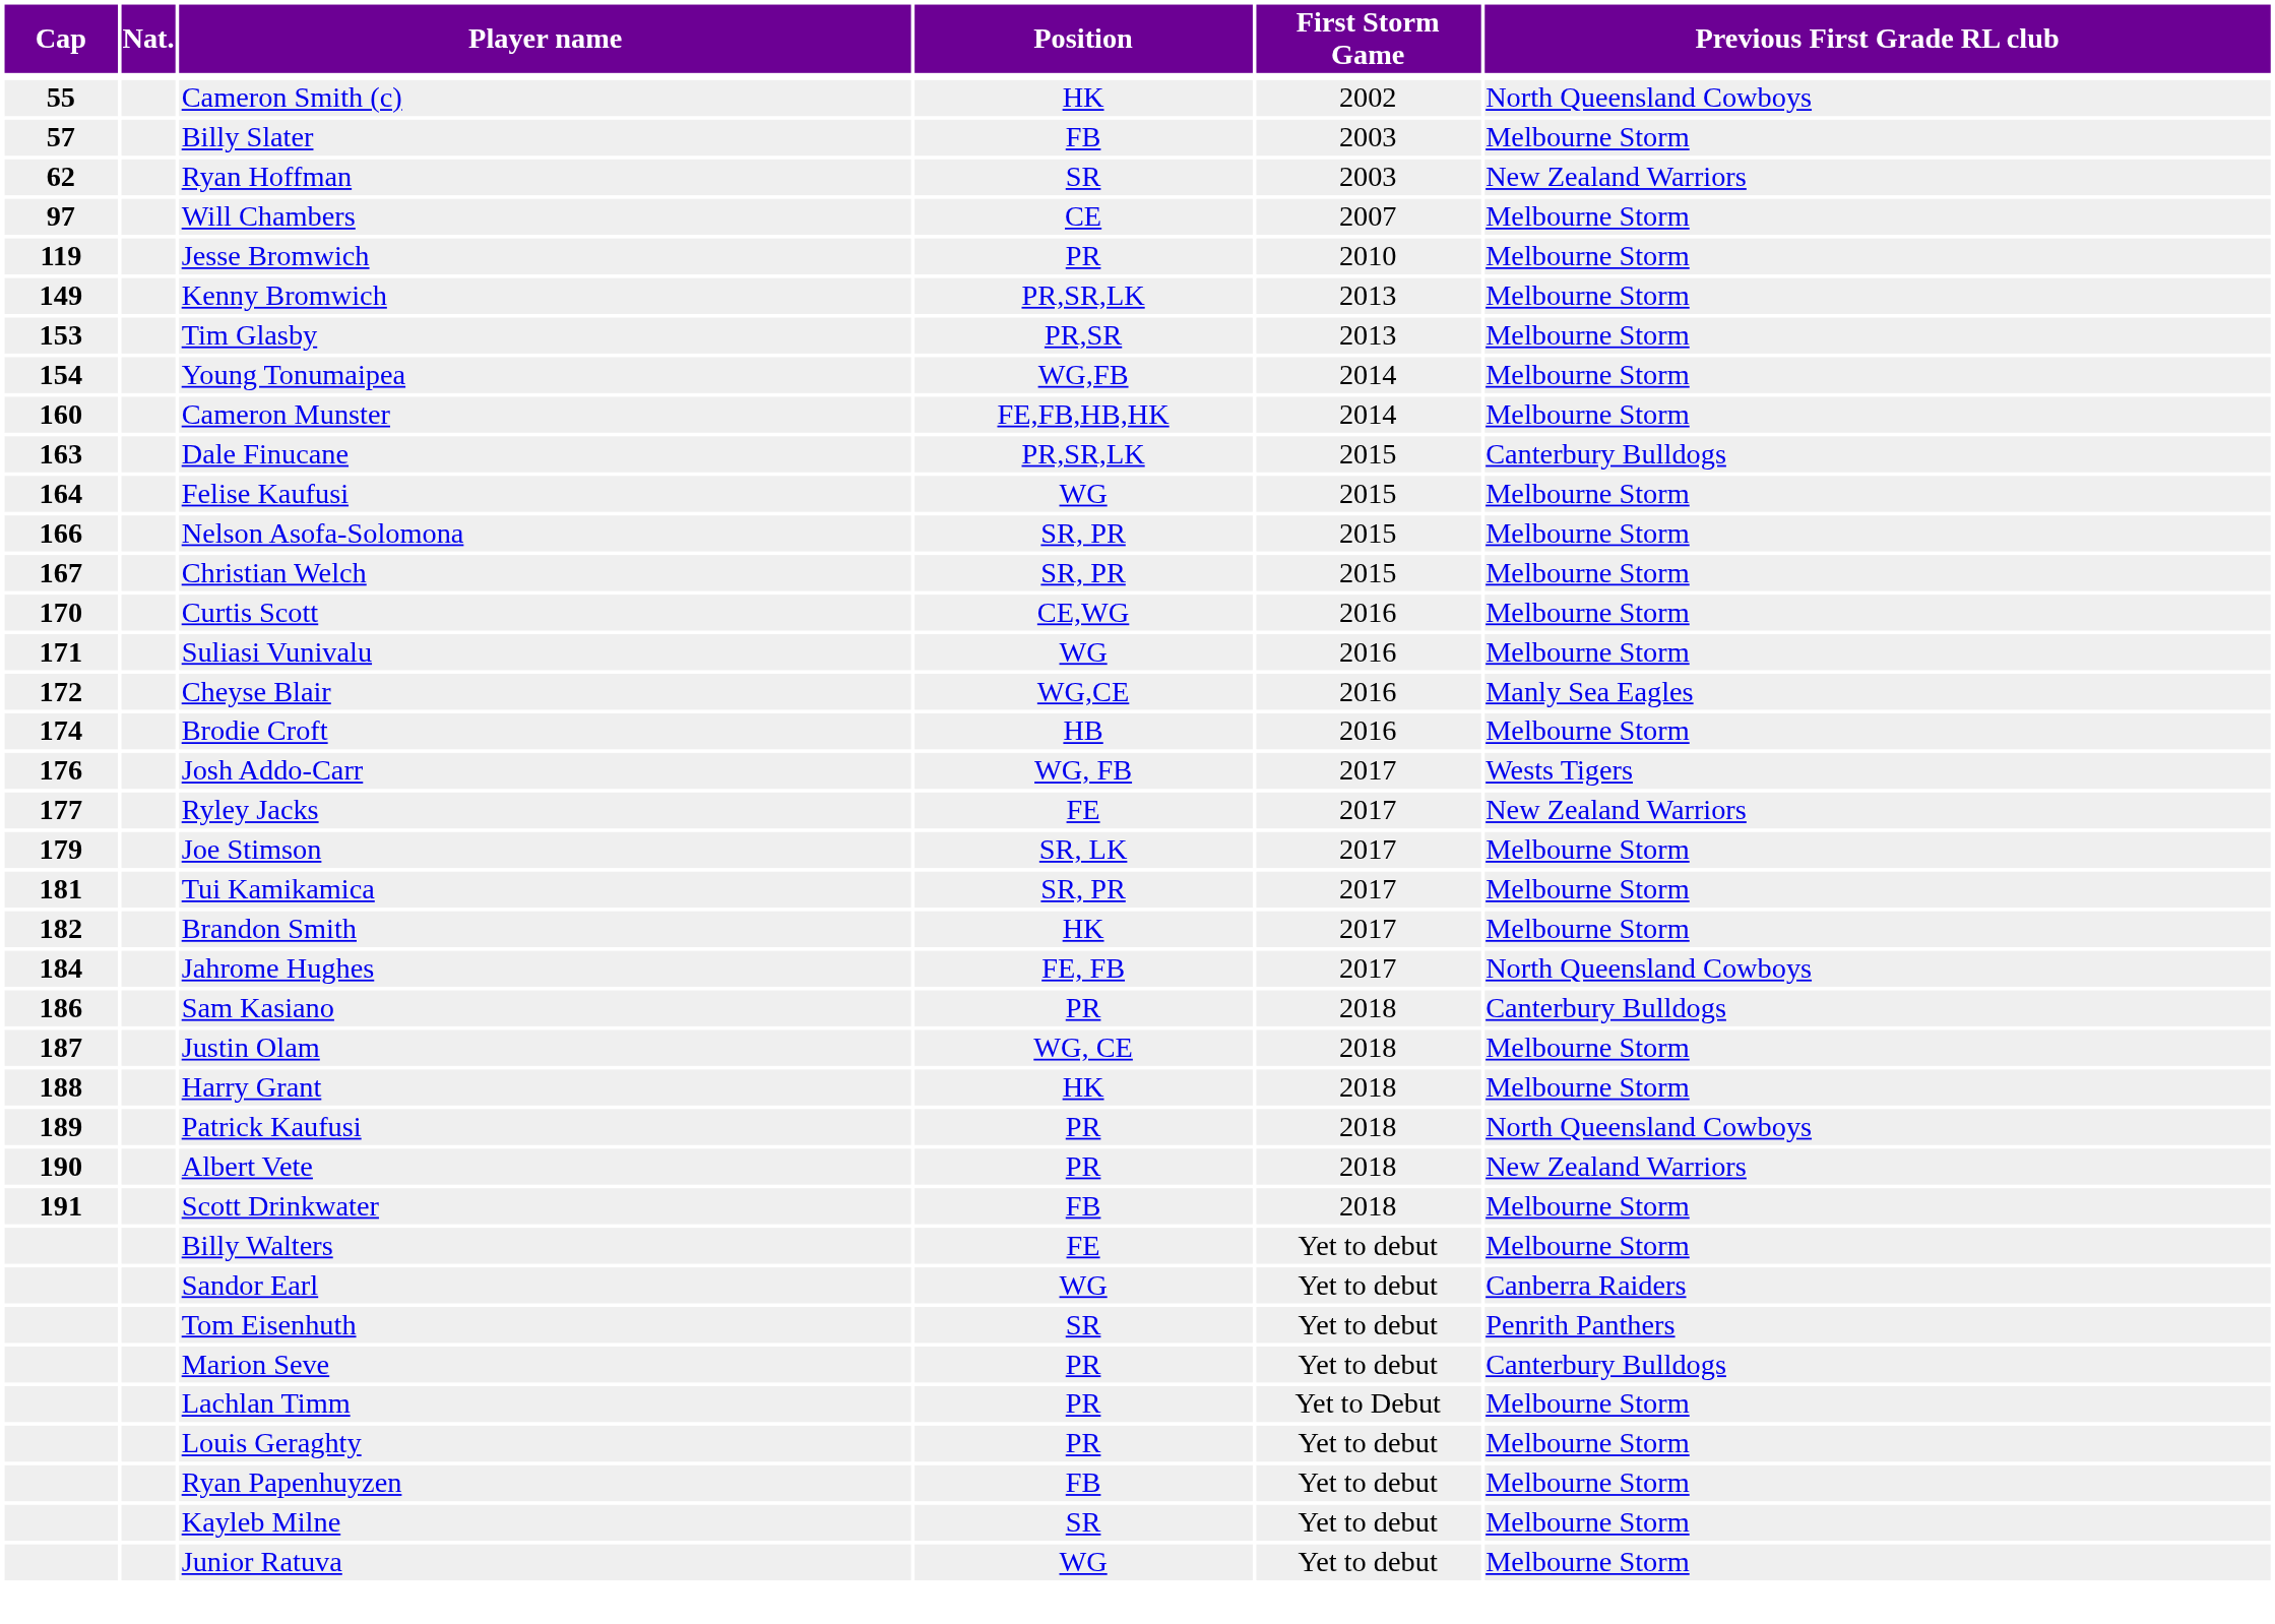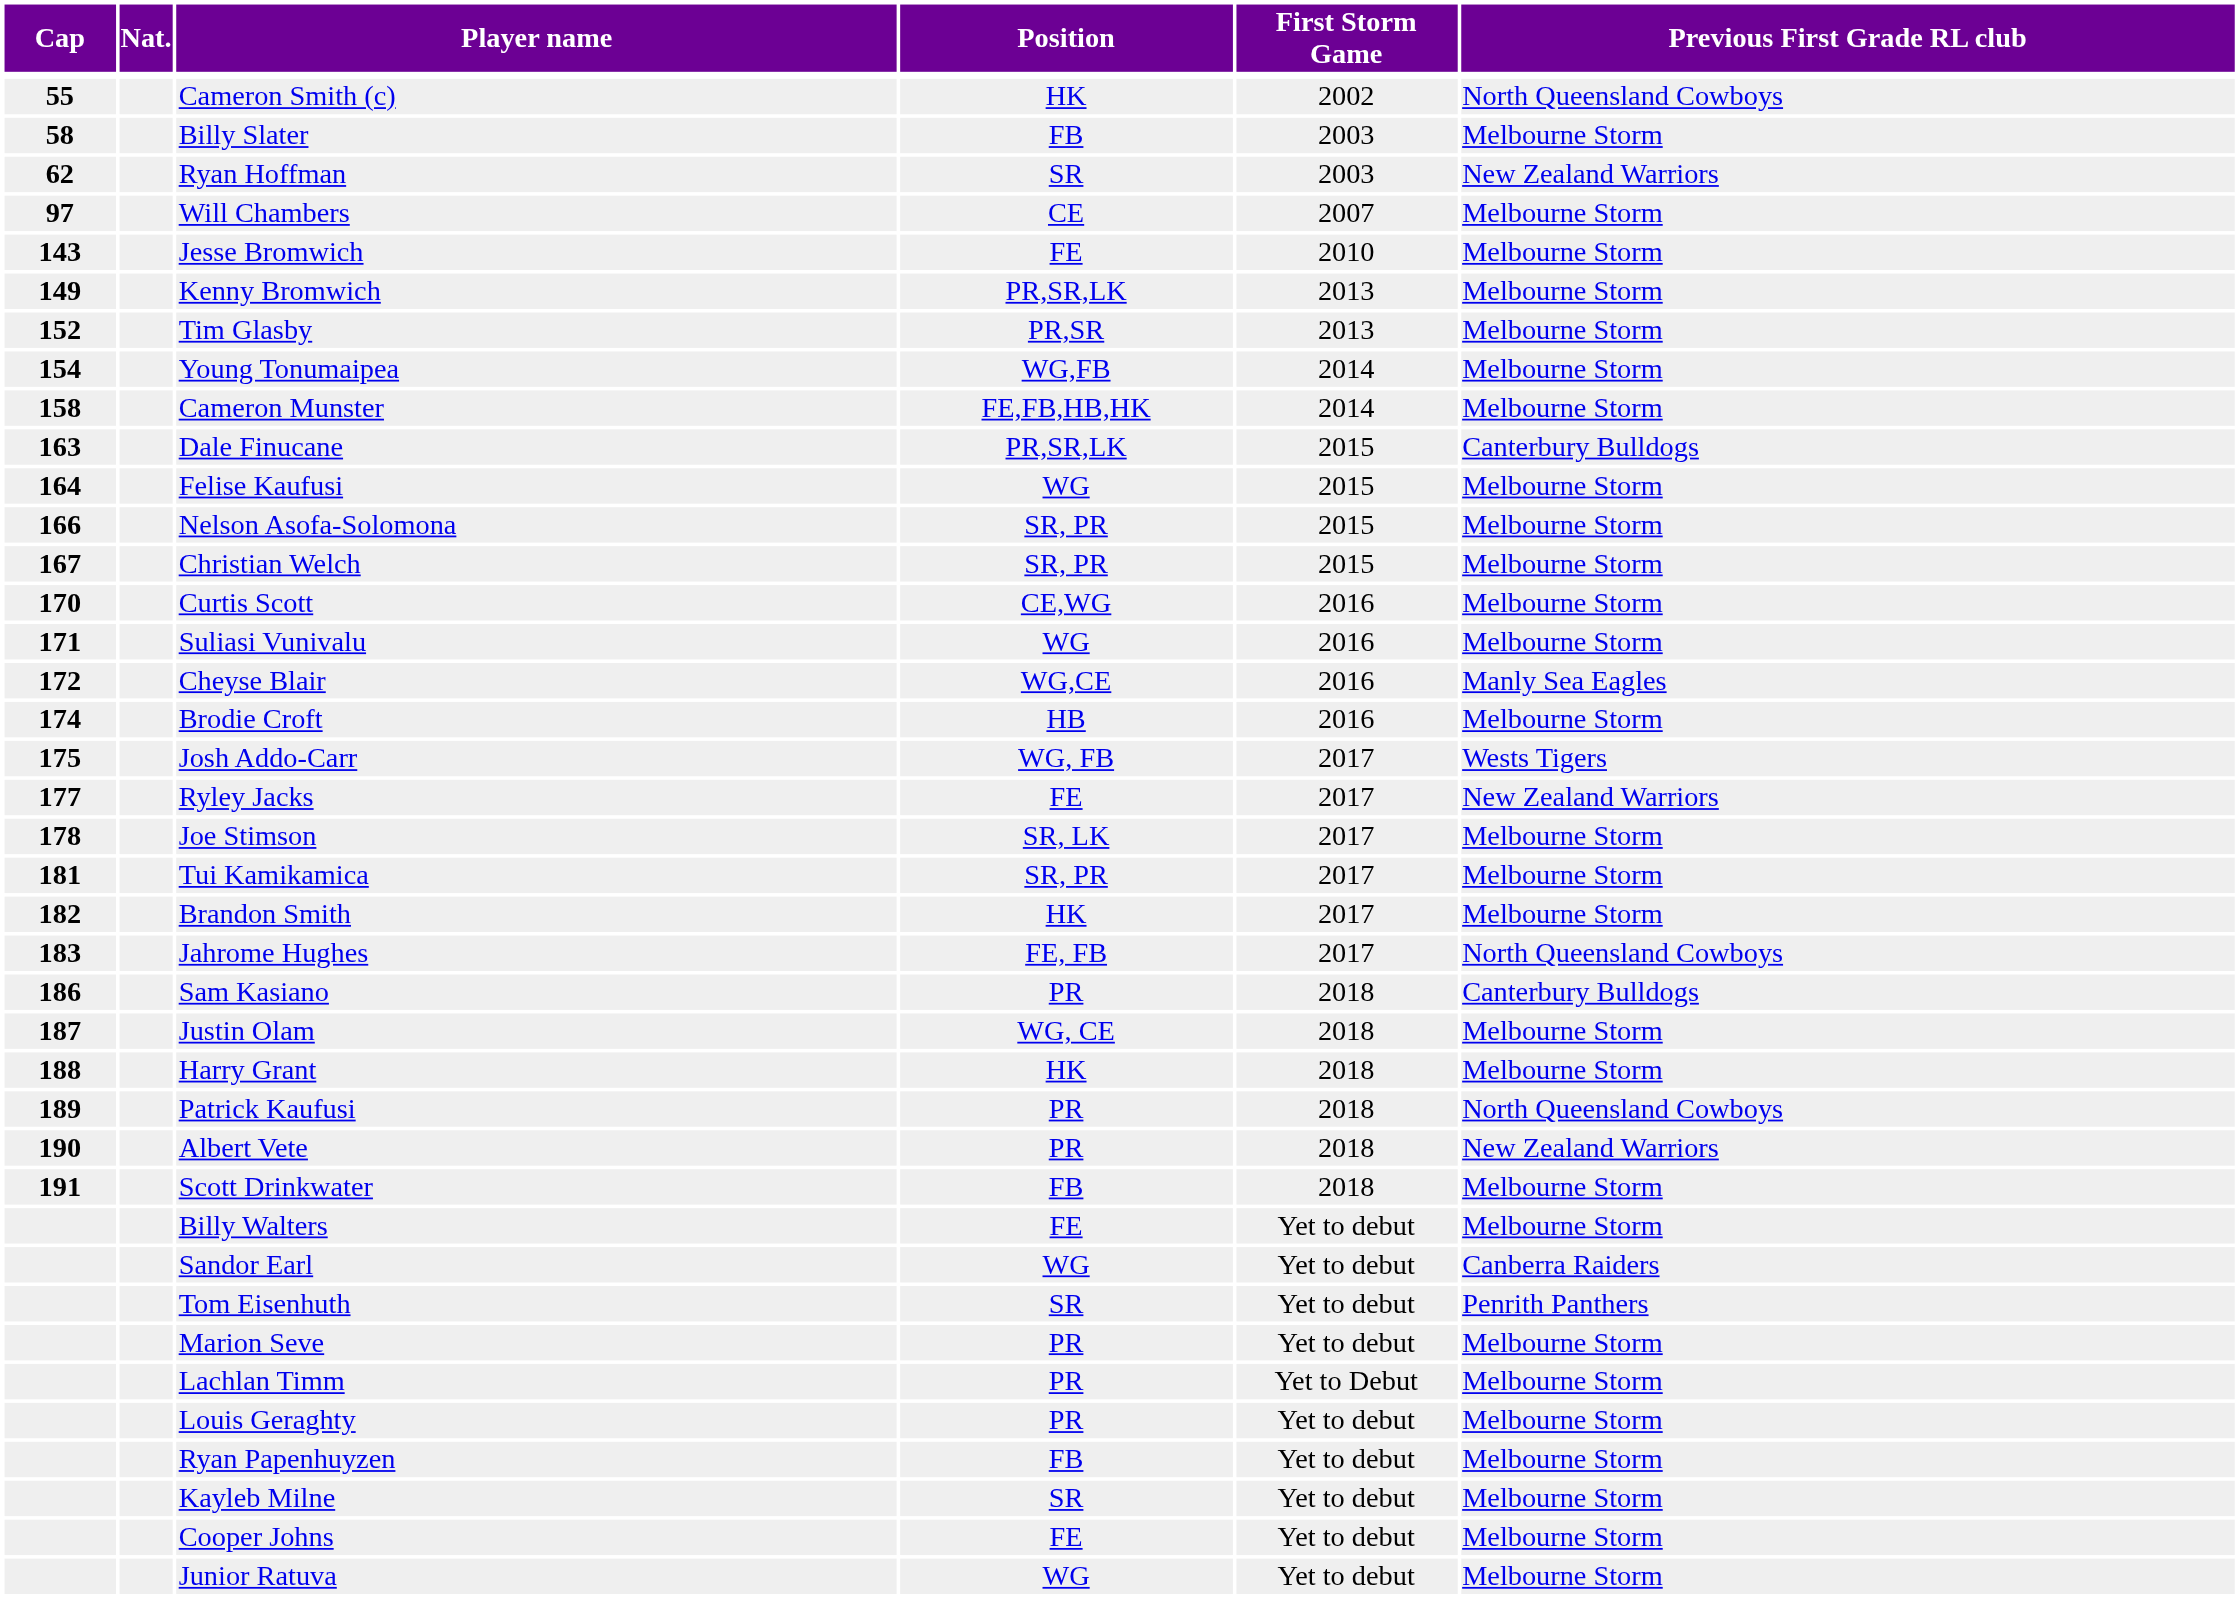Billy Slater | Cap: 57 -> 58
Jesse Bromwich | Cap: 119 -> 143
Jesse Bromwich | Position: PR -> FE
Tim Glasby | Cap: 153 -> 152
Cameron Munster | Cap: 160 -> 158
Josh Addo-Carr | Cap: 176 -> 175
Joe Stimson | Cap: 179 -> 178
Jahrome Hughes | Cap: 184 -> 183
Marion Seve | Previous First Grade RL club: Canterbury Bulldogs -> Melbourne Storm
+ row: Cooper Johns | FE | Yet to debut | Melbourne Storm
